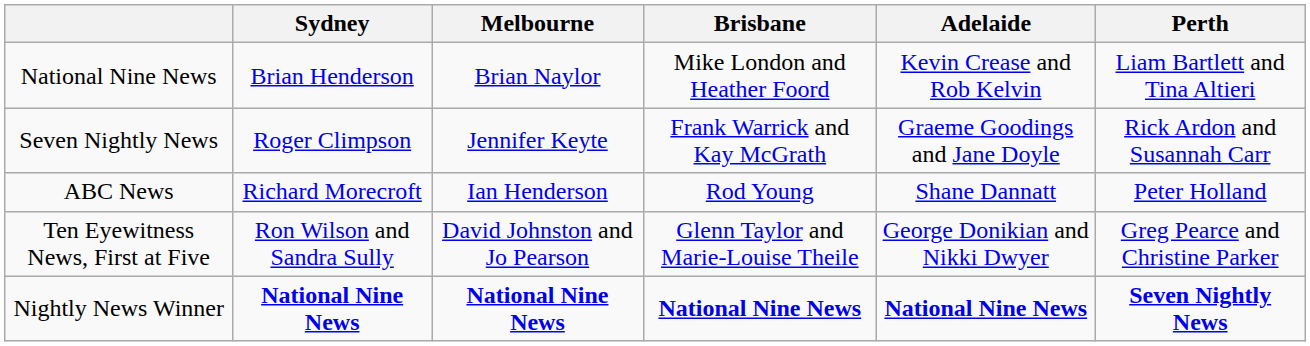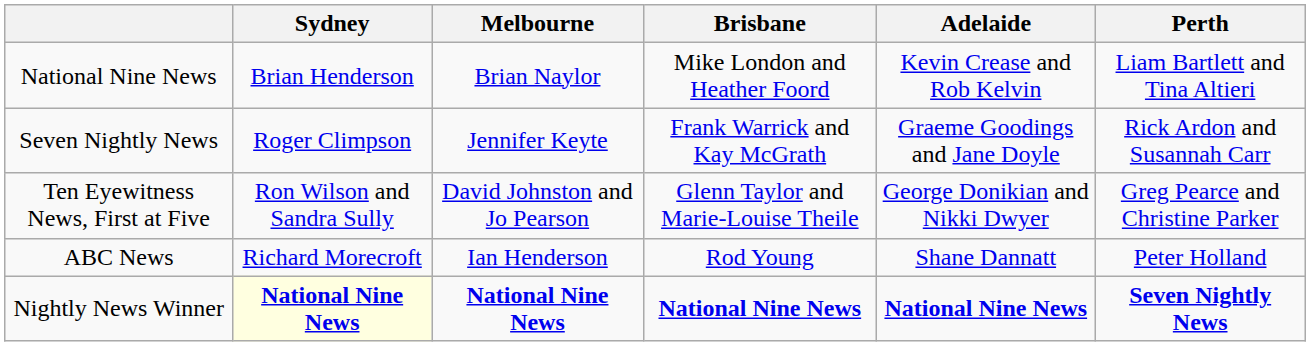rows swapped: Ten Eyewitness News, First at Five <-> ABC News
Nightly News Winner | Sydney: no background -> lightyellow background
